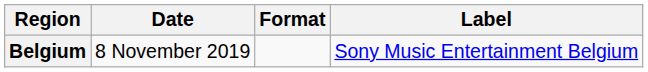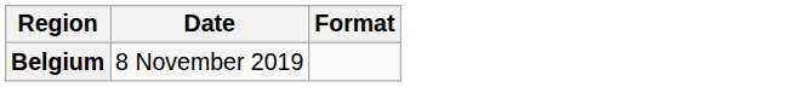- column: Label | Sony Music Entertainment Belgium
